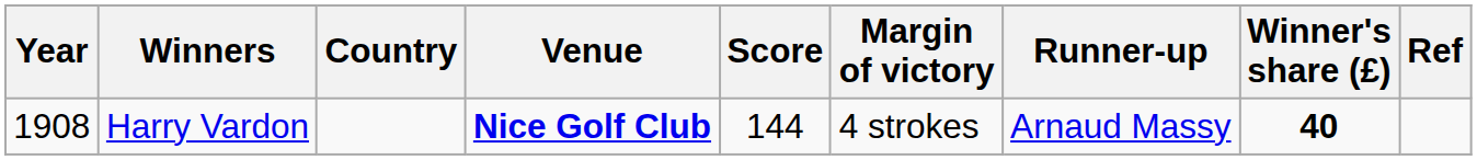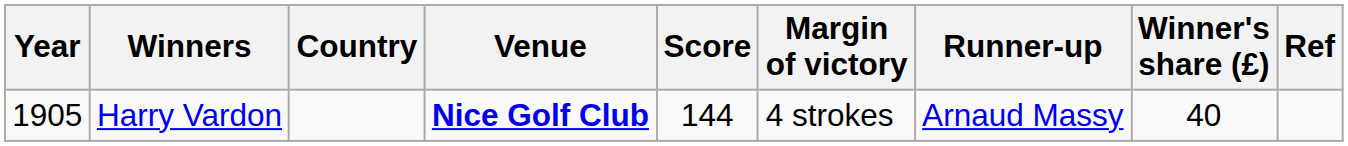Harry Vardon | Year: 1908 -> 1905
Harry Vardon | Winner's share (£): bold -> normal
